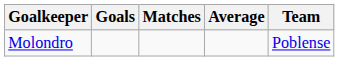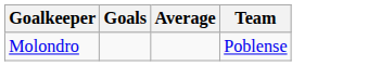- column: Matches
